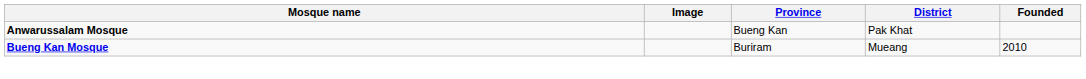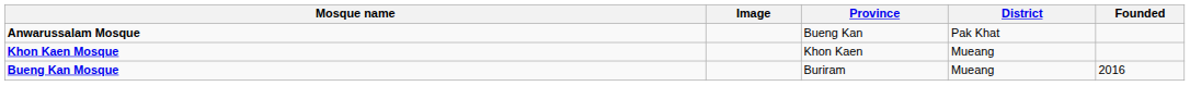+ row: Khon Kaen Mosque | Khon Kaen | Mueang
Bueng Kan Mosque | Founded: 2010 -> 2016
